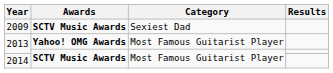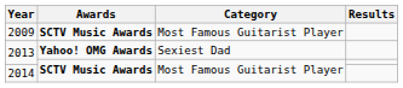2009 | Category: Sexiest Dad -> Most Famous Guitarist Player
2013 / Yahoo! OMG Awards | Category: Most Famous Guitarist Player -> Sexiest Dad
